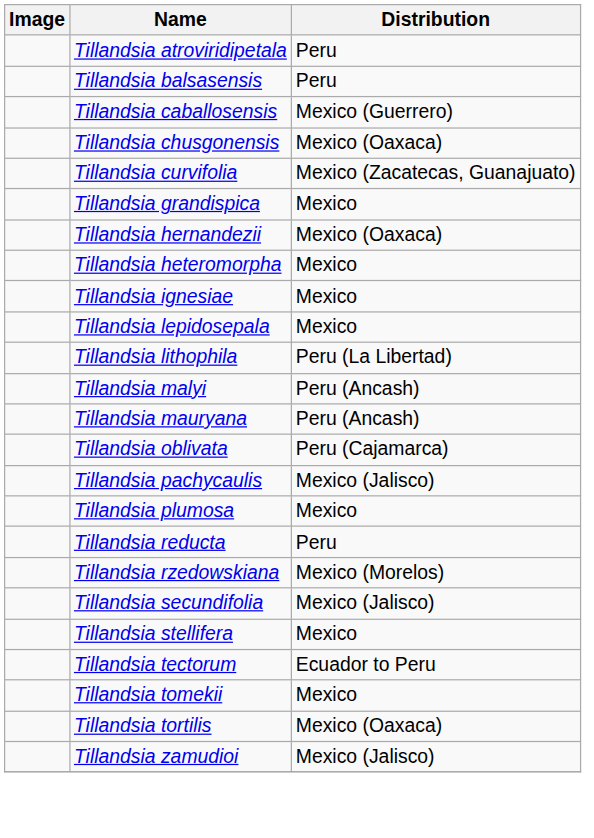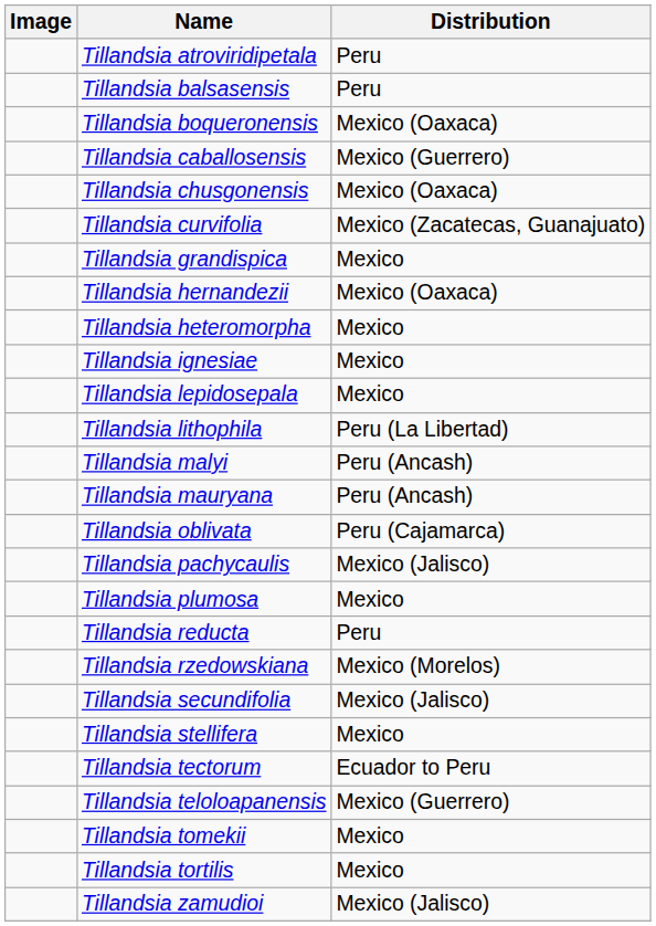+ row: Tillandsia boqueronensis | Mexico (Oaxaca)
+ row: Tillandsia teloloapanensis | Mexico (Guerrero)
Tillandsia tortilis | Distribution: Mexico (Oaxaca) -> Mexico
